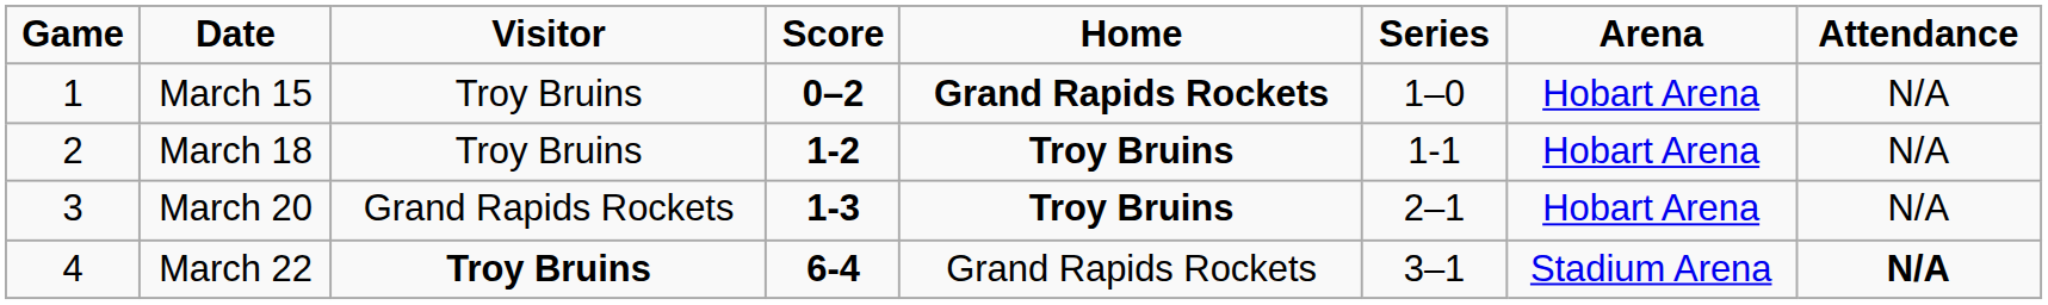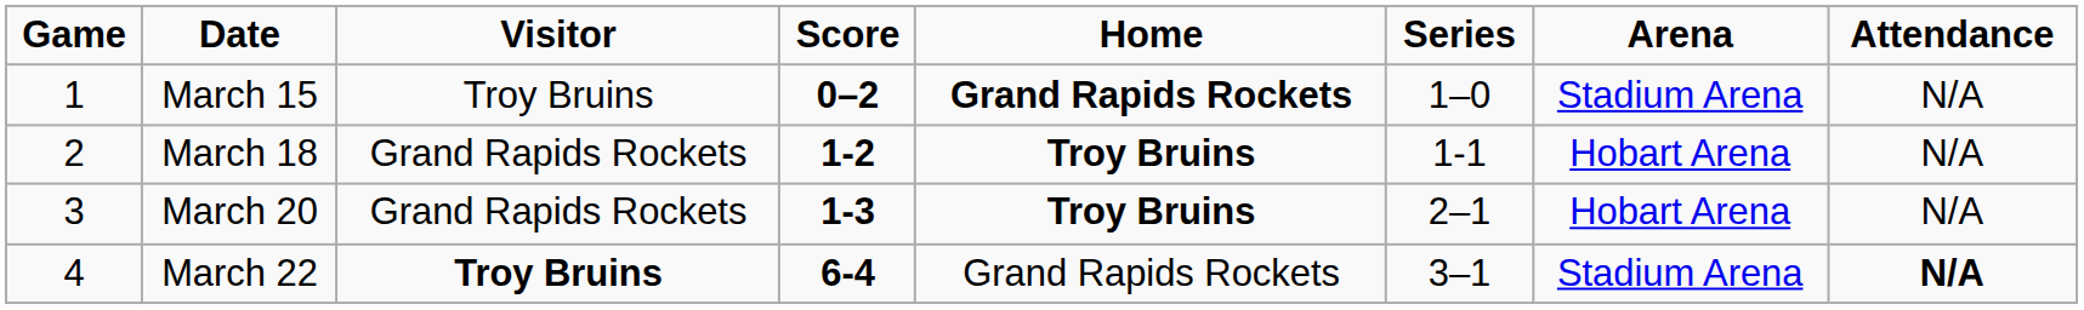March 15 | Arena: Hobart Arena -> Stadium Arena
March 18 | Visitor: Troy Bruins -> Grand Rapids Rockets
